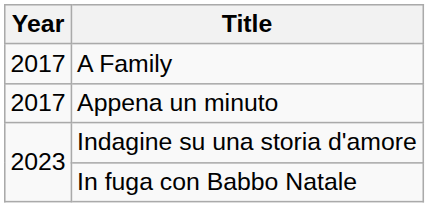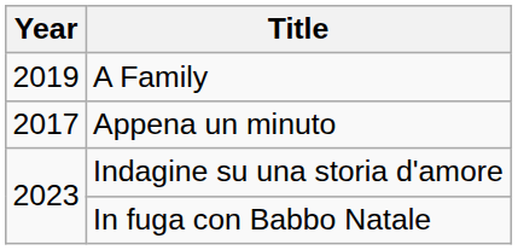A Family | Year: 2017 -> 2019
